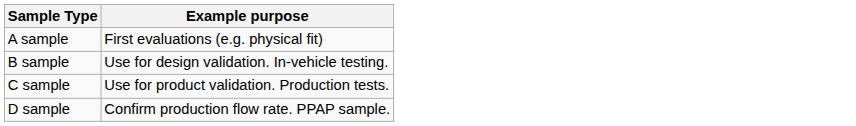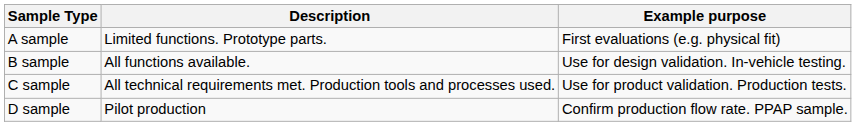+ column: Description | Limited functions. Prototype parts. | All functions available. | All technical requirements met. Production tools and processes used. | Pilot production
